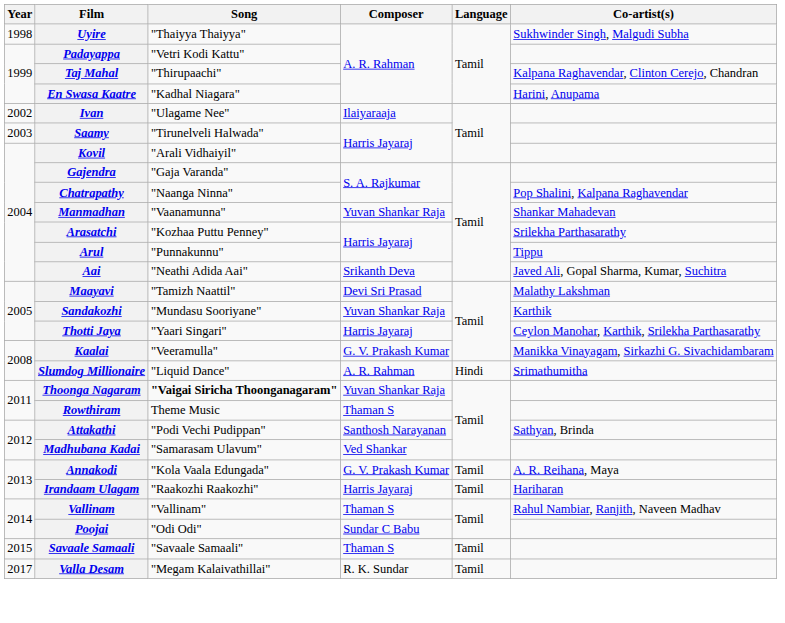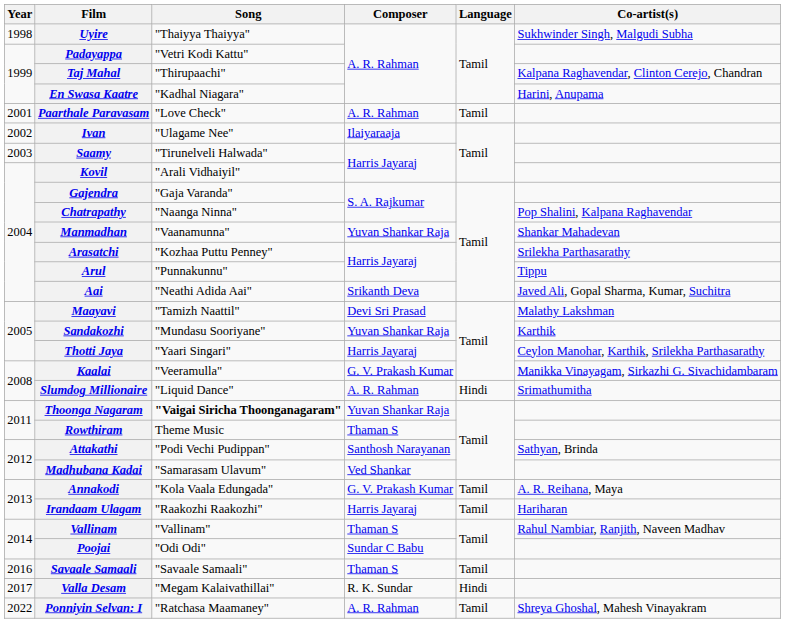+ row: 2001 | Paarthale Paravasam | "Love Check" | A. R. Rahman | Tamil
Savaale Samaali | Year: 2015 -> 2016
Valla Desam | Language: Tamil -> Hindi
+ row: 2022 | Ponniyin Selvan: I | "Ratchasa Maamaney" | A. R. Rahman | Tamil | Shreya Ghoshal, Mahesh Vinayakram
